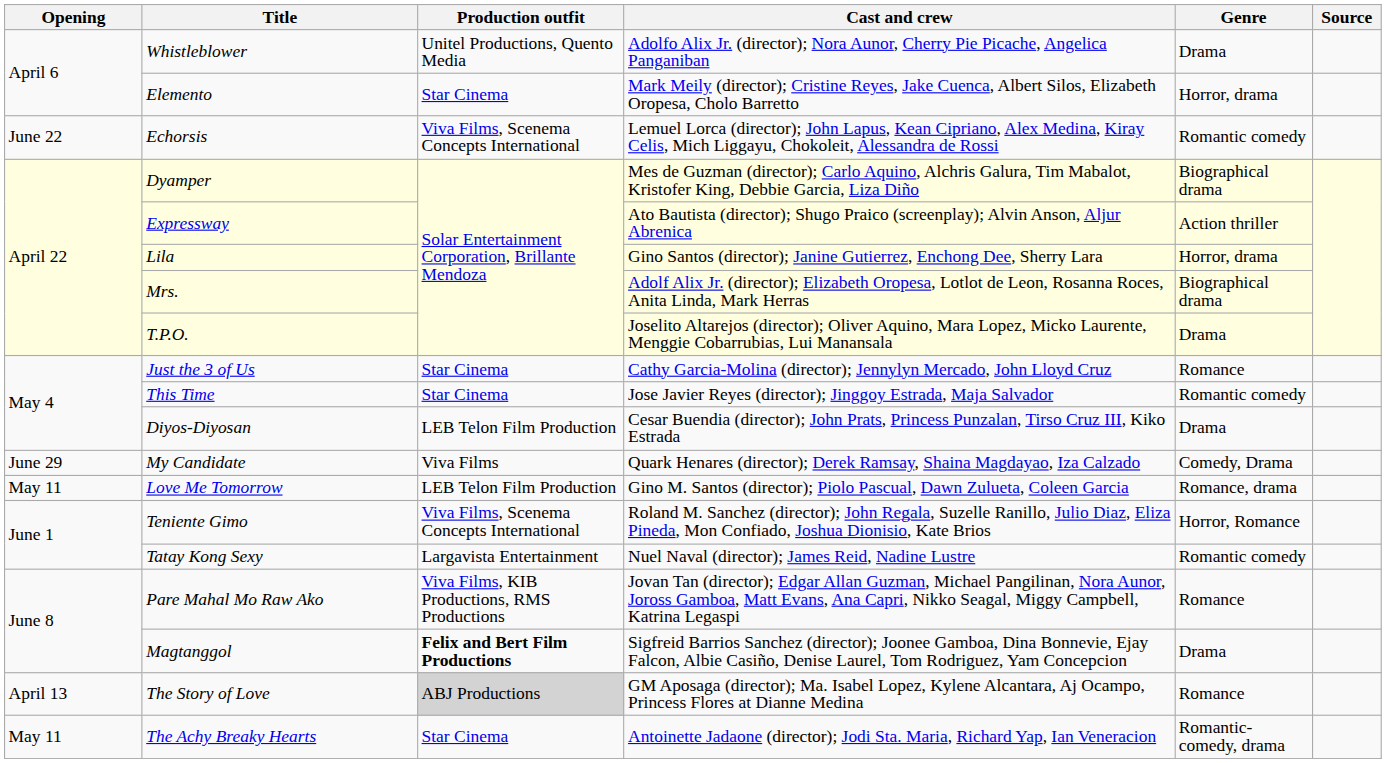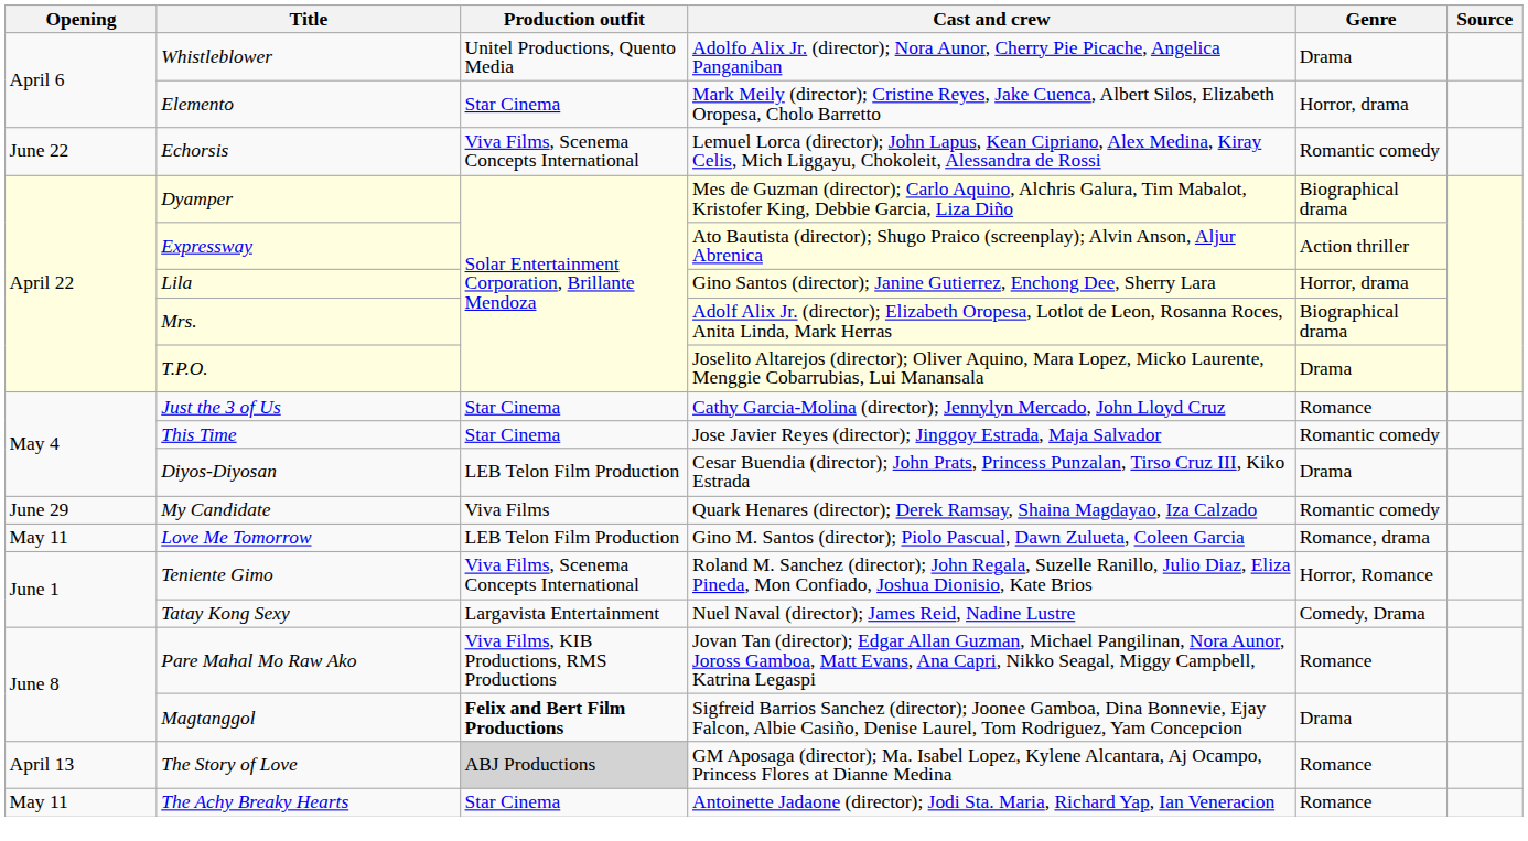My Candidate | Genre: Comedy, Drama -> Romantic comedy
Tatay Kong Sexy | Genre: Romantic comedy -> Comedy, Drama
The Achy Breaky Hearts | Genre: Romantic-comedy, drama -> Romance
